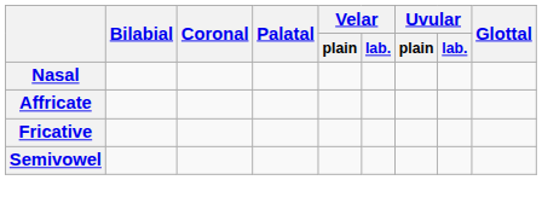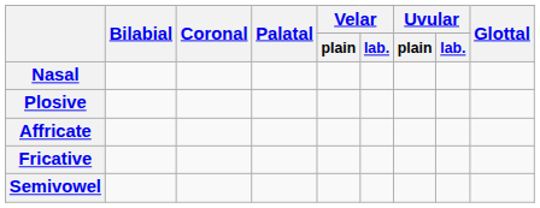+ row: Plosive
